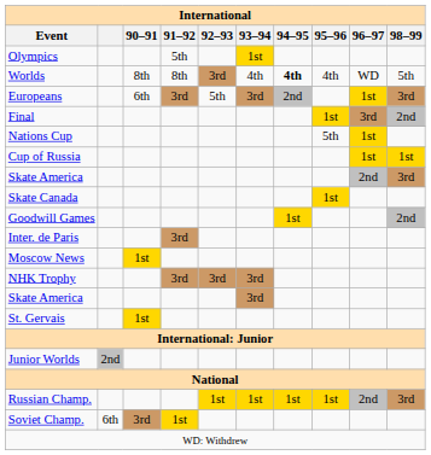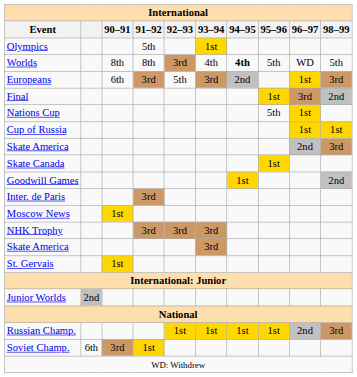Worlds | 95–96: 4th -> 5th
